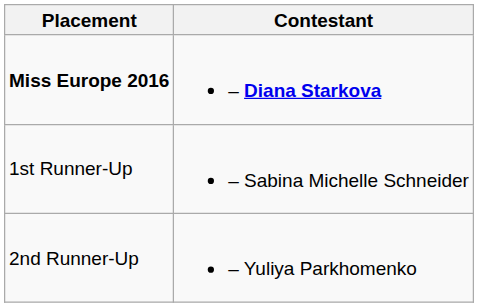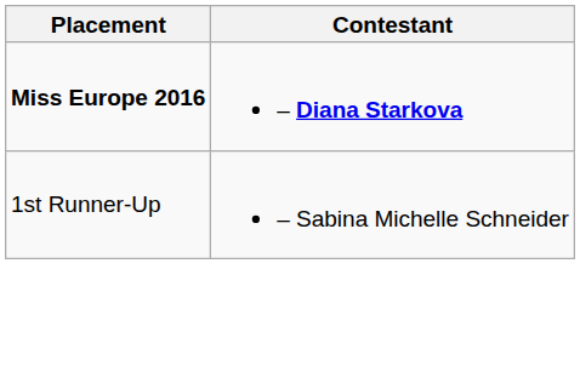- row: 2nd Runner-Up | – Yuliya Parkhomenko
